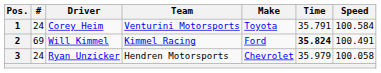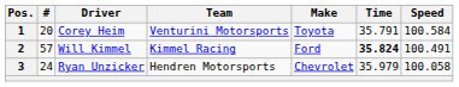1 | #: 24 -> 20
2 | #: 69 -> 57
